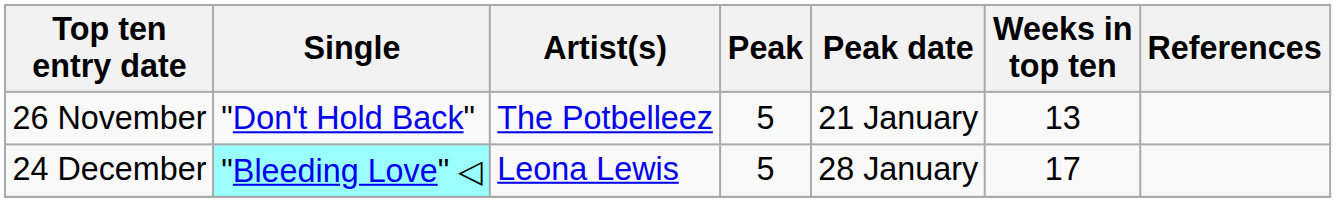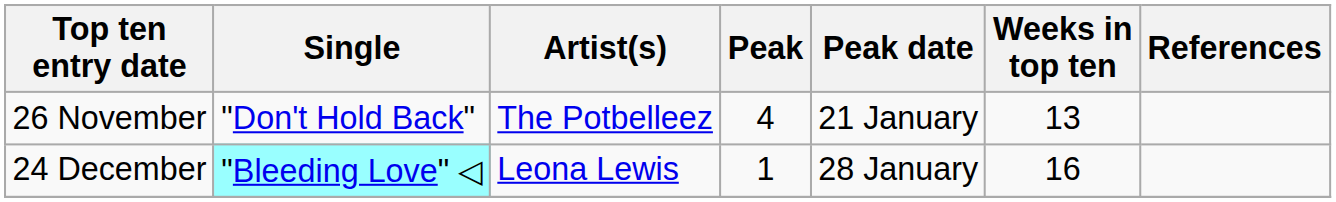26 November | Peak: 5 -> 4
24 December | Peak: 5 -> 1
24 December | Weeks in top ten: 17 -> 16
